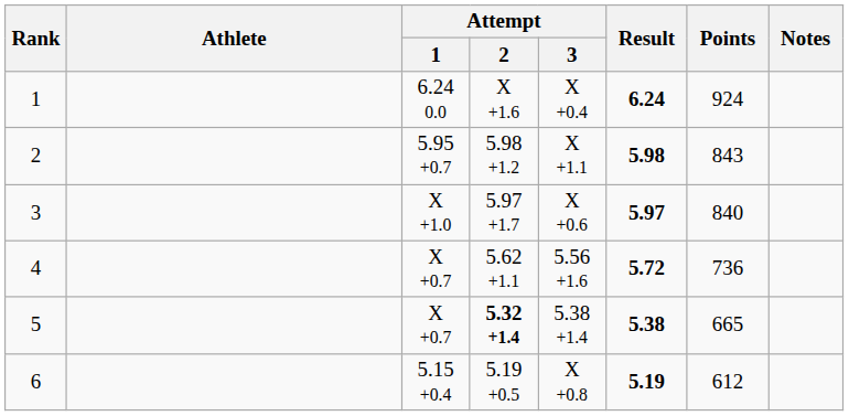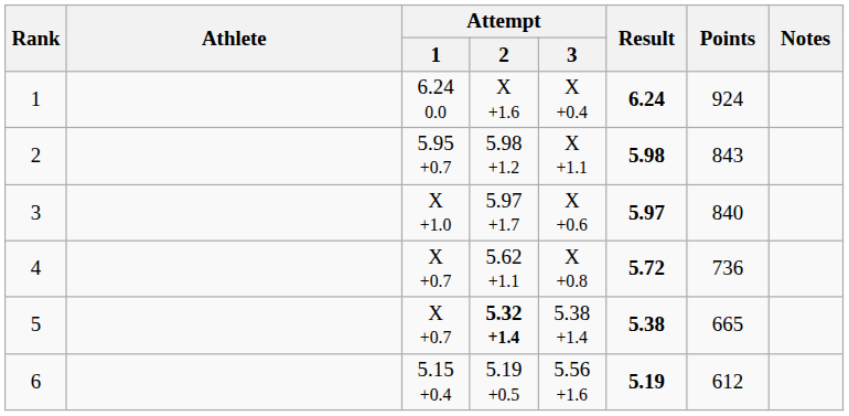4 | Attempt / 3: 5.56 +1.6 -> X +0.8
6 | Attempt / 3: X +0.8 -> 5.56 +1.6
